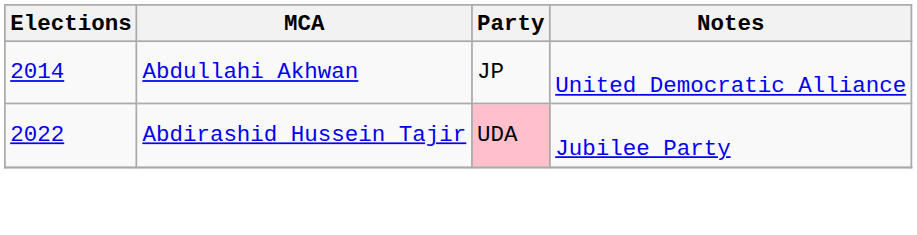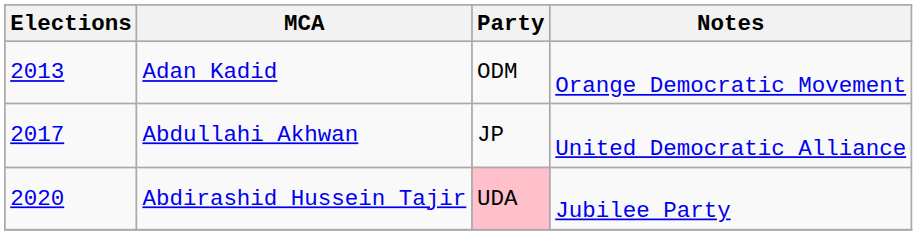+ row: 2013 | Adan Kadid | ODM | Orange Democratic Movement
Abdullahi Akhwan | Elections: 2014 -> 2017
Abdirashid Hussein Tajir | Elections: 2022 -> 2020
